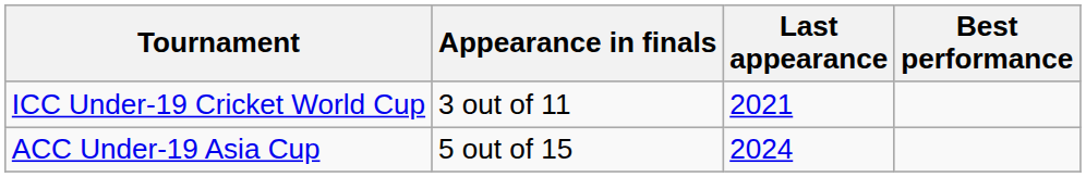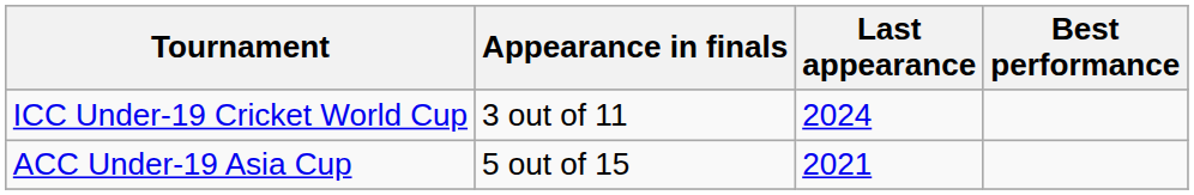ICC Under-19 Cricket World Cup | Last appearance: 2021 -> 2024
ACC Under-19 Asia Cup | Last appearance: 2024 -> 2021
